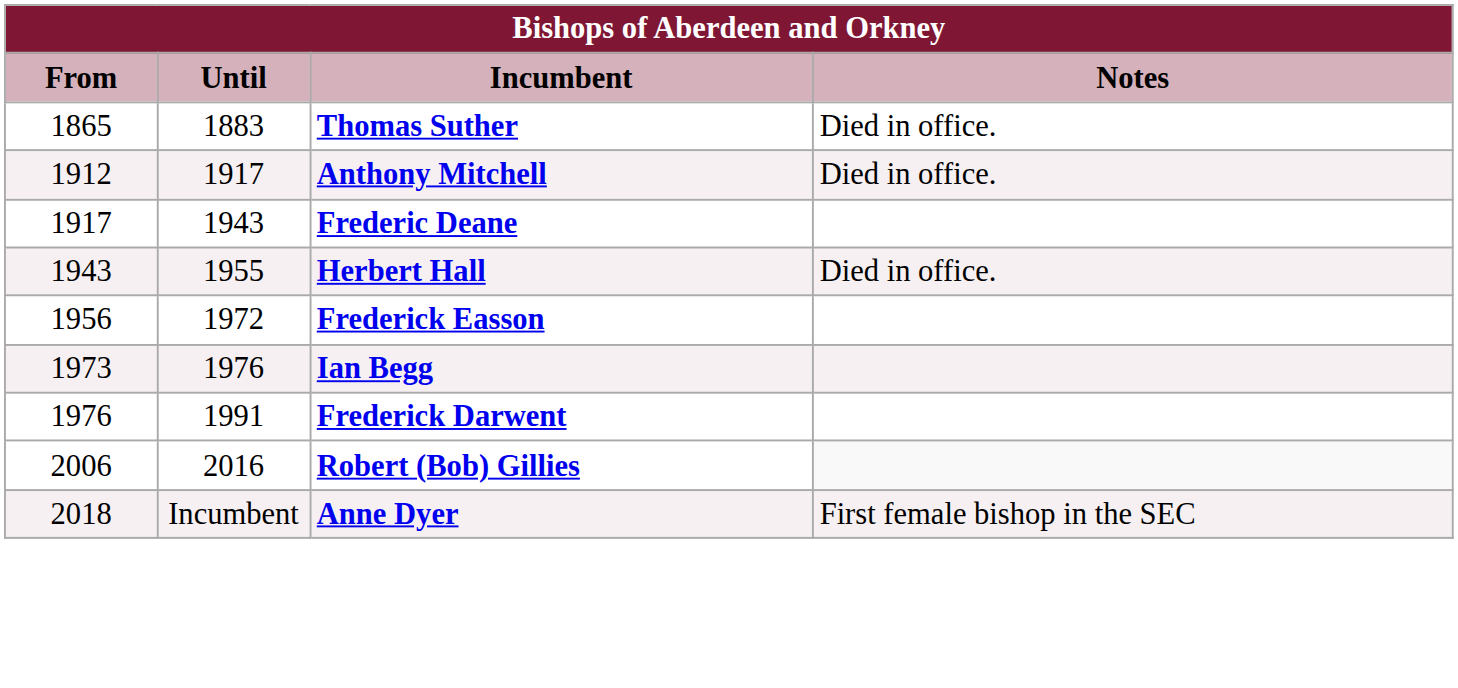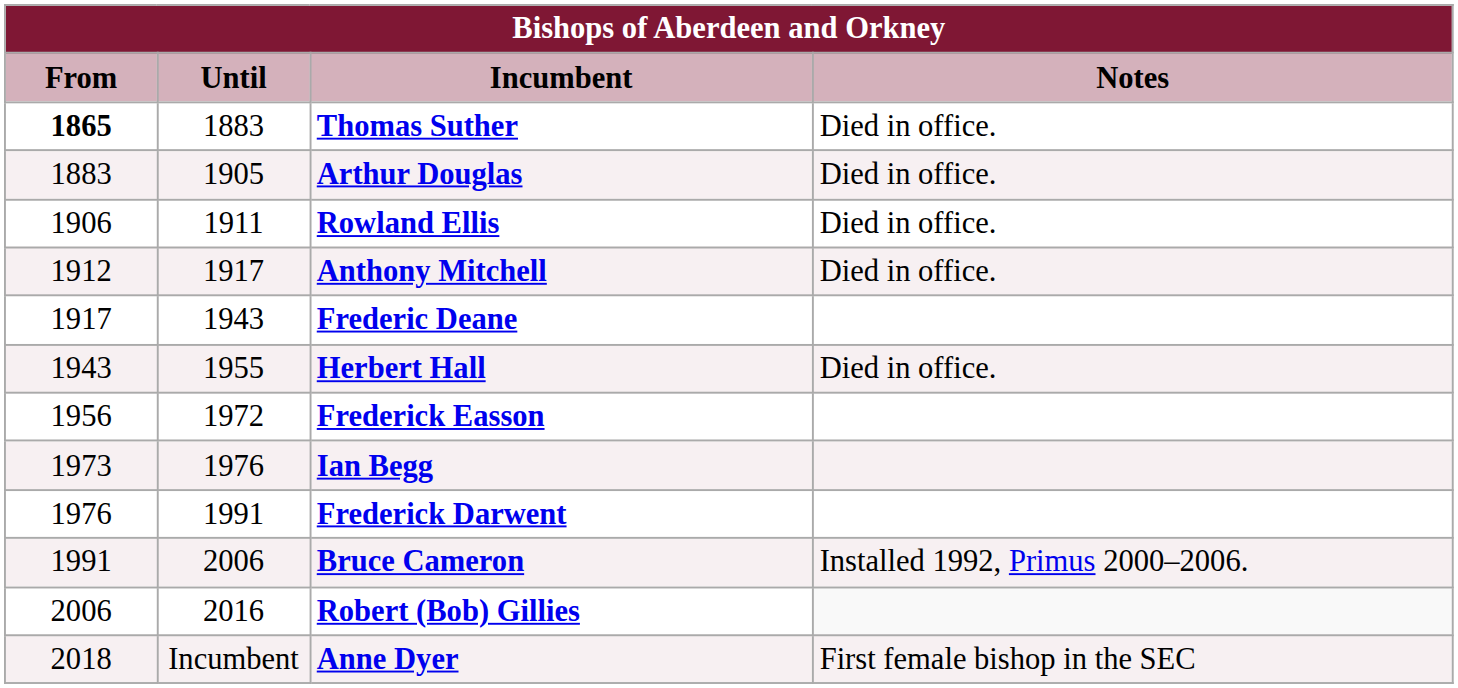Thomas Suther | From: normal -> bold
+ row: 1883 | 1905 | Arthur Douglas | Died in office.
+ row: 1906 | 1911 | Rowland Ellis | Died in office.
+ row: 1991 | 2006 | Bruce Cameron | Installed 1992, Primus 2000–2006.
